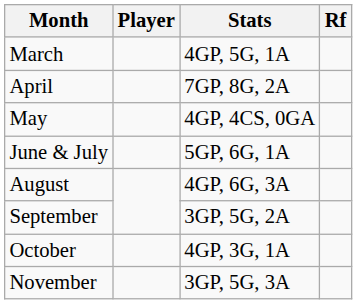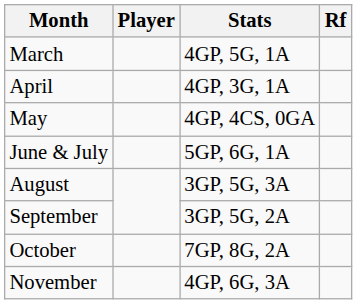April | Stats: 7GP, 8G, 2A -> 4GP, 3G, 1A
August | Stats: 4GP, 6G, 3A -> 3GP, 5G, 3A
October | Stats: 4GP, 3G, 1A -> 7GP, 8G, 2A
November | Stats: 3GP, 5G, 3A -> 4GP, 6G, 3A
